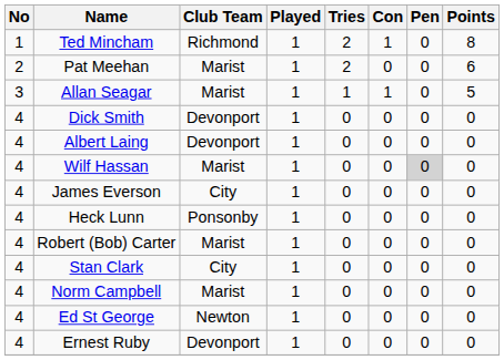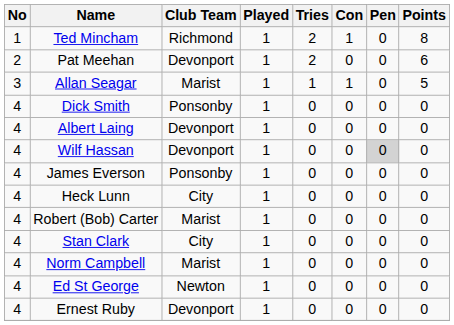Pat Meehan | Club Team: Marist -> Devonport
Dick Smith | Club Team: Devonport -> Ponsonby
Wilf Hassan | Club Team: Marist -> Devonport
James Everson | Club Team: City -> Ponsonby
Heck Lunn | Club Team: Ponsonby -> City
